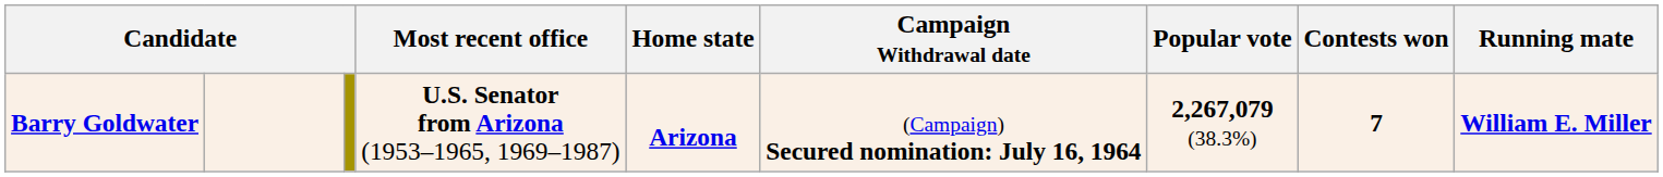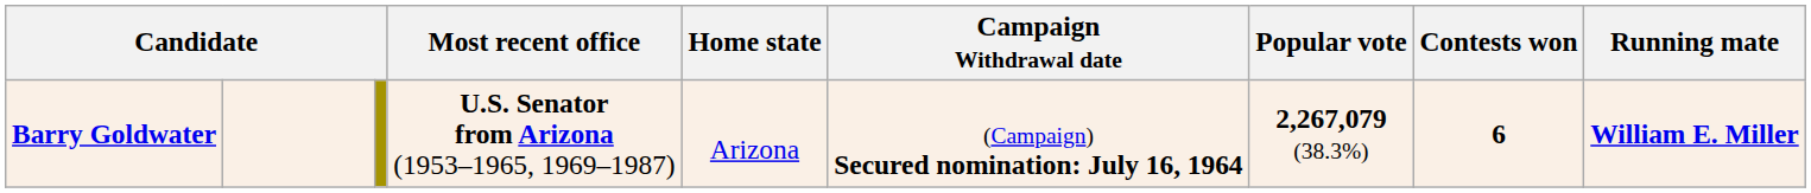Barry Goldwater | Home state: bold -> normal
Barry Goldwater | Contests won: 7 -> 6
